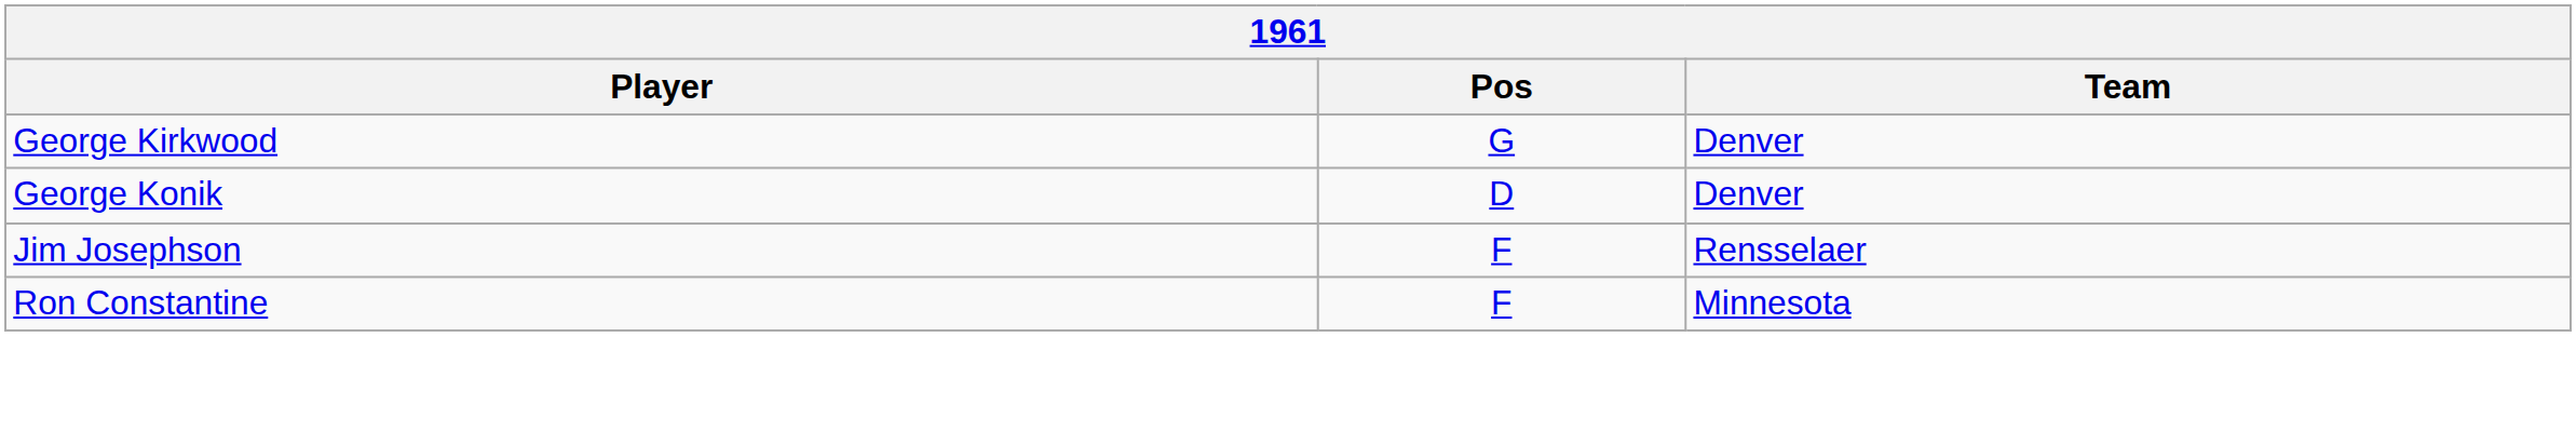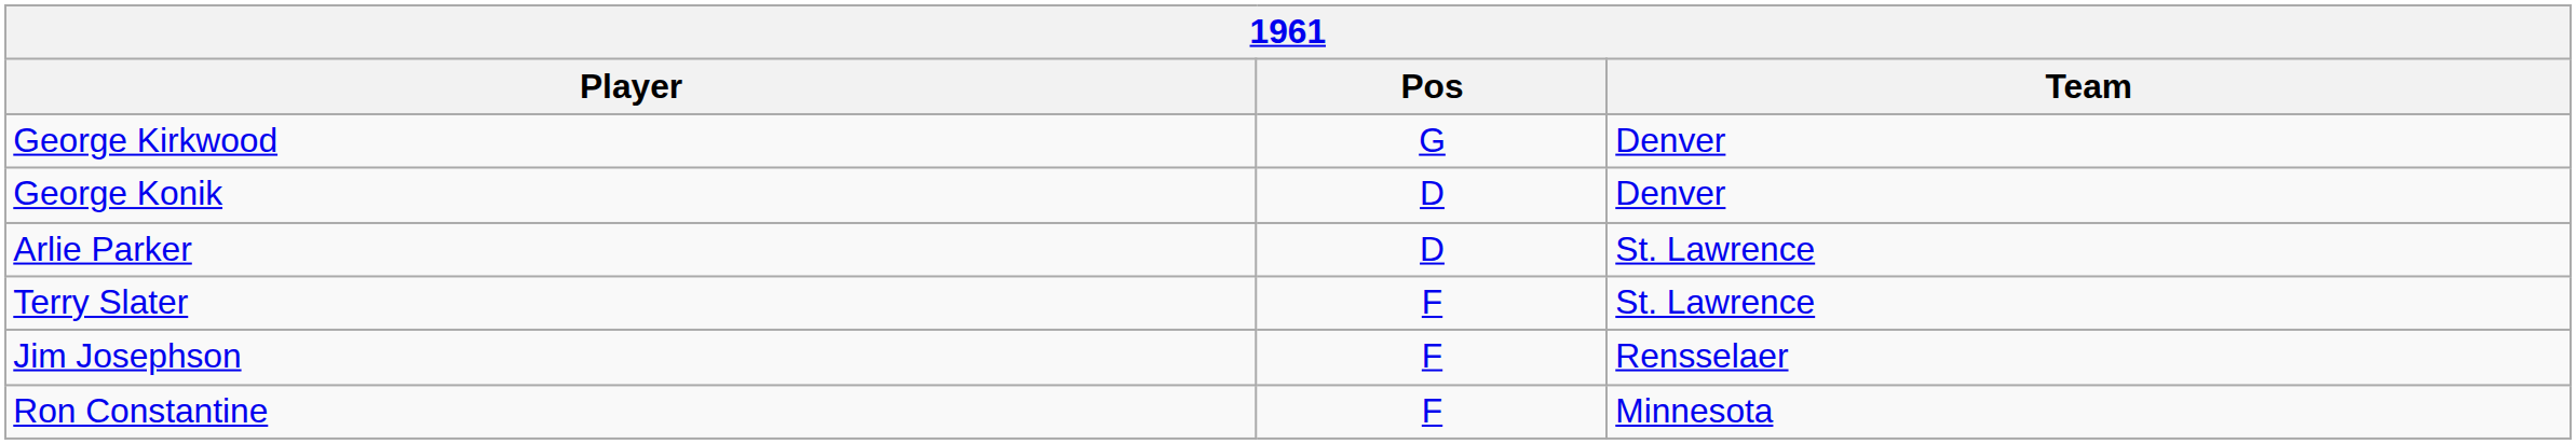+ row: Arlie Parker | D | St. Lawrence
+ row: Terry Slater | F | St. Lawrence
